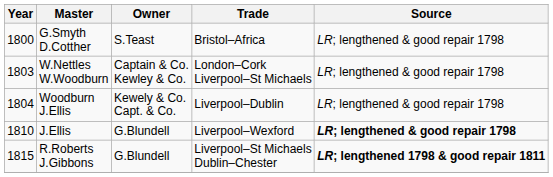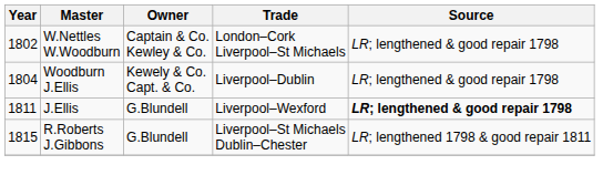- row: 1800 | G.Smyth D.Cotther | S.Teast | Bristol–Africa | LR; lengthened & good repair 1798
W.Nettles W.Woodburn | Year: 1803 -> 1802
J.Ellis | Year: 1810 -> 1811
R.Roberts J.Gibbons | Source: bold -> normal
